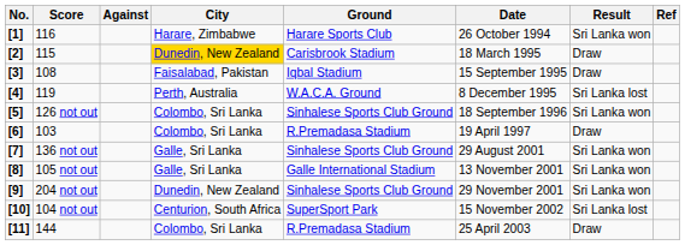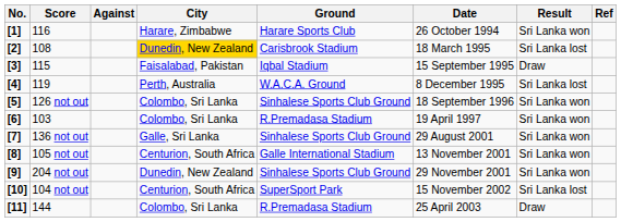[2] | Score: 115 -> 108
[2] | Result: Draw -> Sri Lanka lost
[3] | Score: 108 -> 115
[6] | Result: Draw -> Sri Lanka won
[8] | City: Galle, Sri Lanka -> Centurion, South Africa
